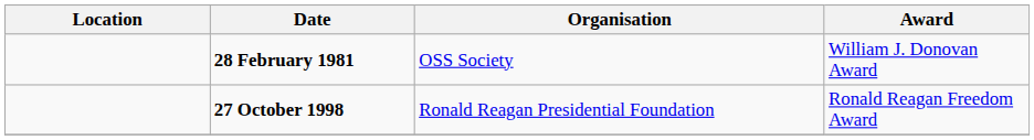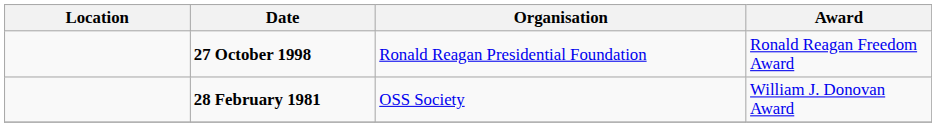rows swapped: 28 February 1981 <-> 27 October 1998
